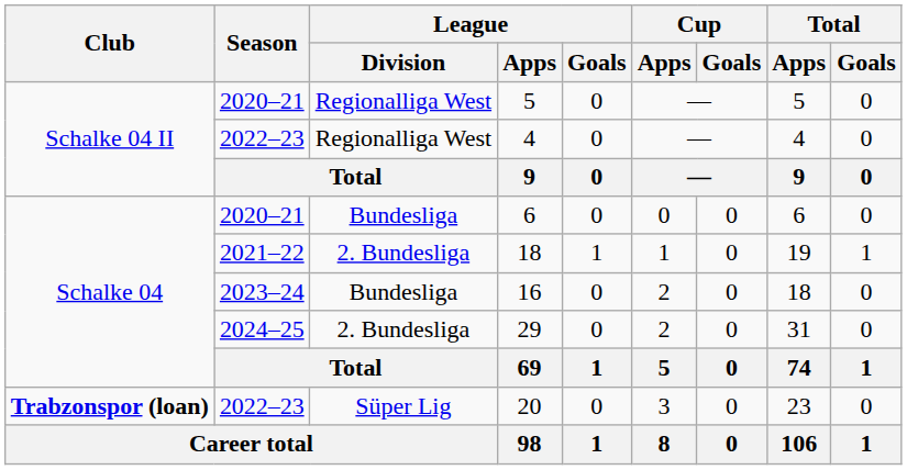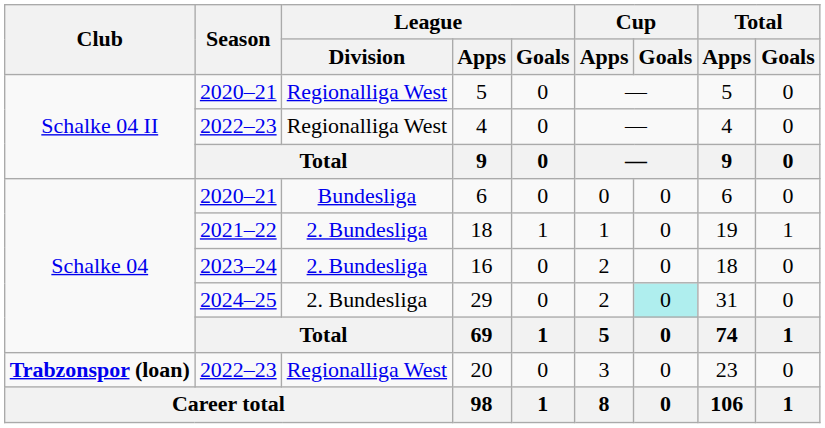16 | League / Division: Bundesliga -> 2. Bundesliga
29 | Cup / Goals: no background -> paleturquoise background
20 | League / Division: Süper Lig -> Regionalliga West
